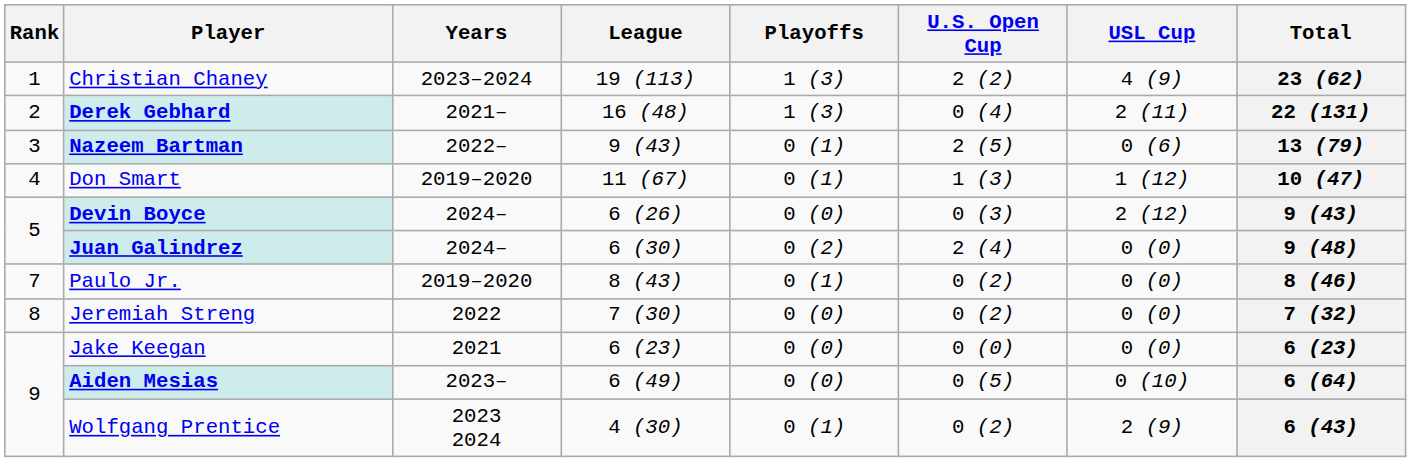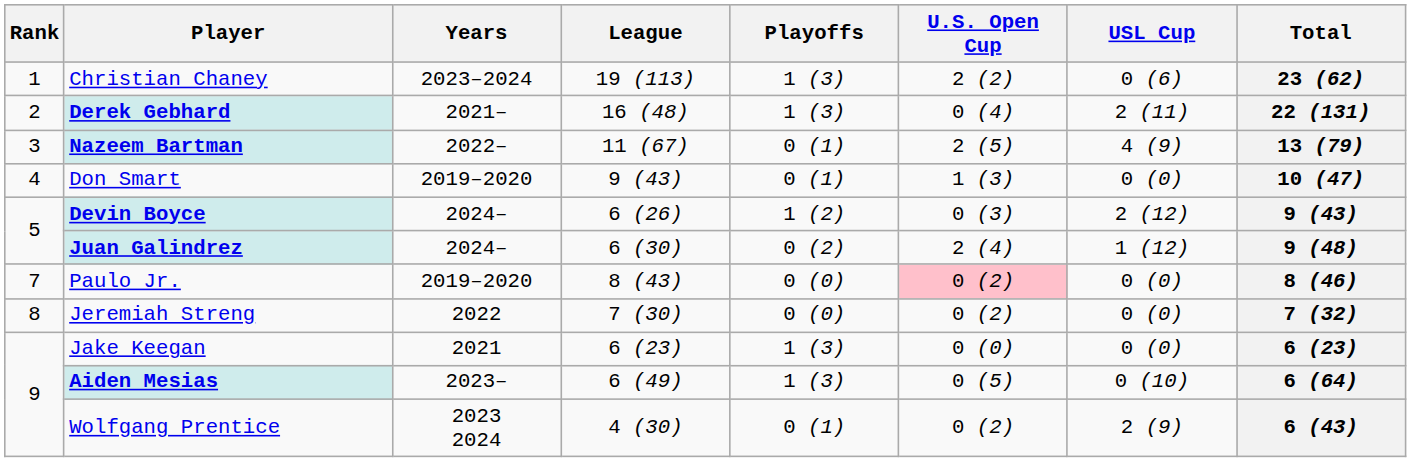Christian Chaney | USL Cup: 4 (9) -> 0 (6)
Nazeem Bartman | League: 9 (43) -> 11 (67)
Nazeem Bartman | USL Cup: 0 (6) -> 4 (9)
Don Smart | League: 11 (67) -> 9 (43)
Don Smart | USL Cup: 1 (12) -> 0 (0)
Devin Boyce | Playoffs: 0 (0) -> 1 (2)
Juan Galindrez | USL Cup: 0 (0) -> 1 (12)
Paulo Jr. | Playoffs: 0 (1) -> 0 (0)
Paulo Jr. | U.S. Open Cup: no background -> pink background
Jake Keegan | Playoffs: 0 (0) -> 1 (3)
Aiden Mesias | Playoffs: 0 (0) -> 1 (3)
